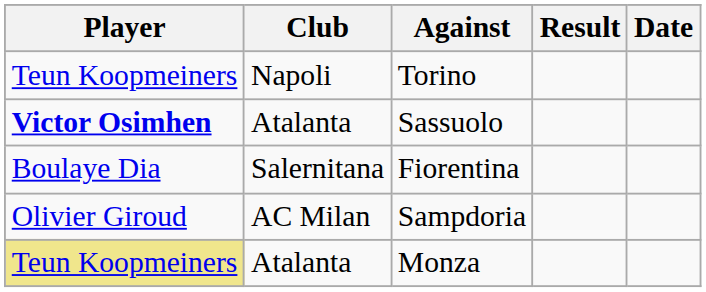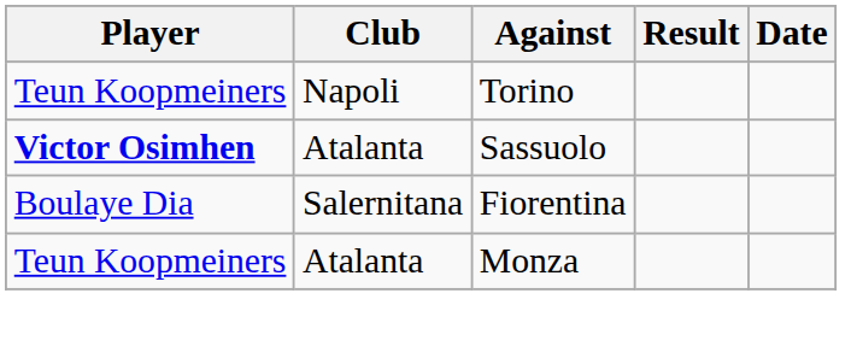- row: Olivier Giroud | AC Milan | Sampdoria
Monza | Player: khaki background -> no background
